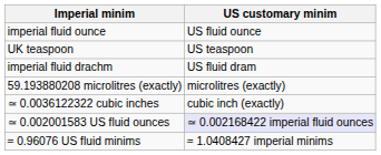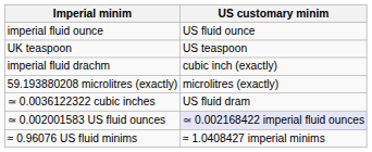imperial fluid drachm | US customary minim: US fluid dram -> cubic inch (exactly)
≃ 0.0036122322 cubic inches | US customary minim: cubic inch (exactly) -> US fluid dram
